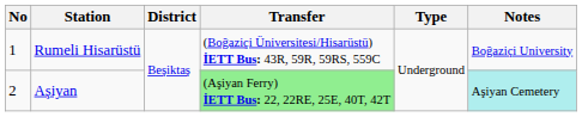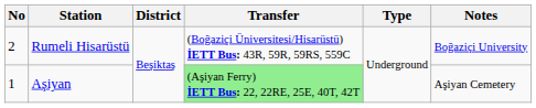Rumeli Hisarüstü | No: 1 -> 2
Aşiyan | No: 2 -> 1
Aşiyan | Notes: paleturquoise background -> no background
